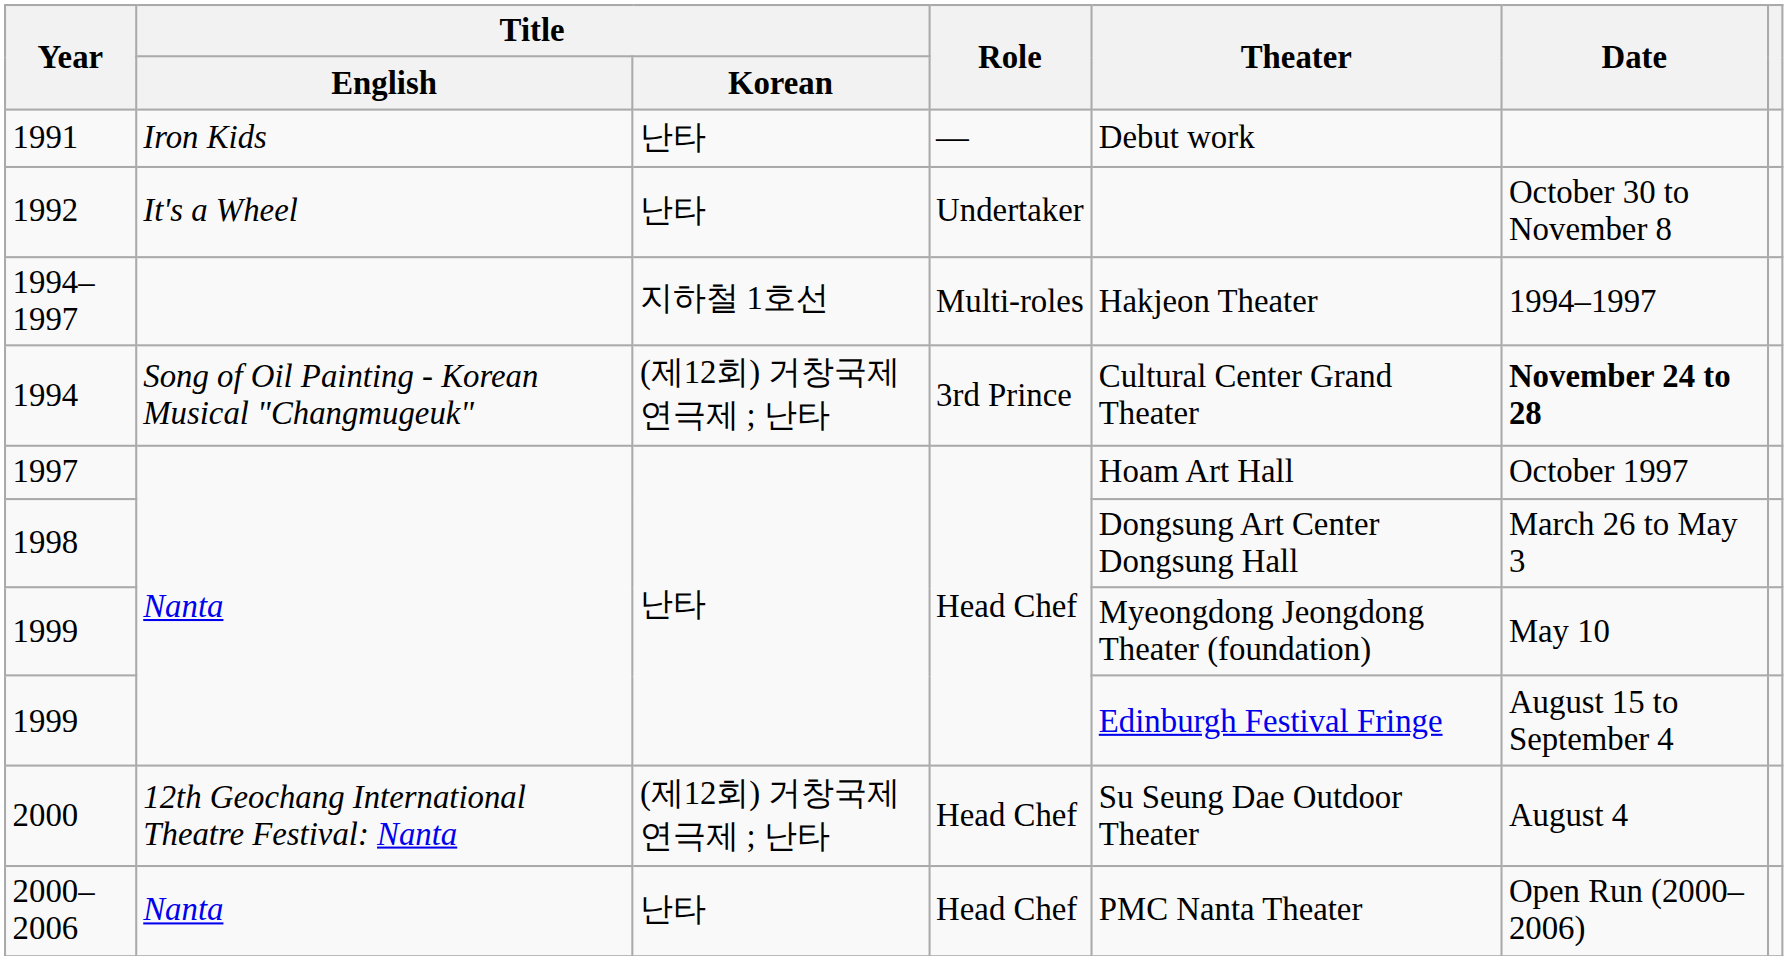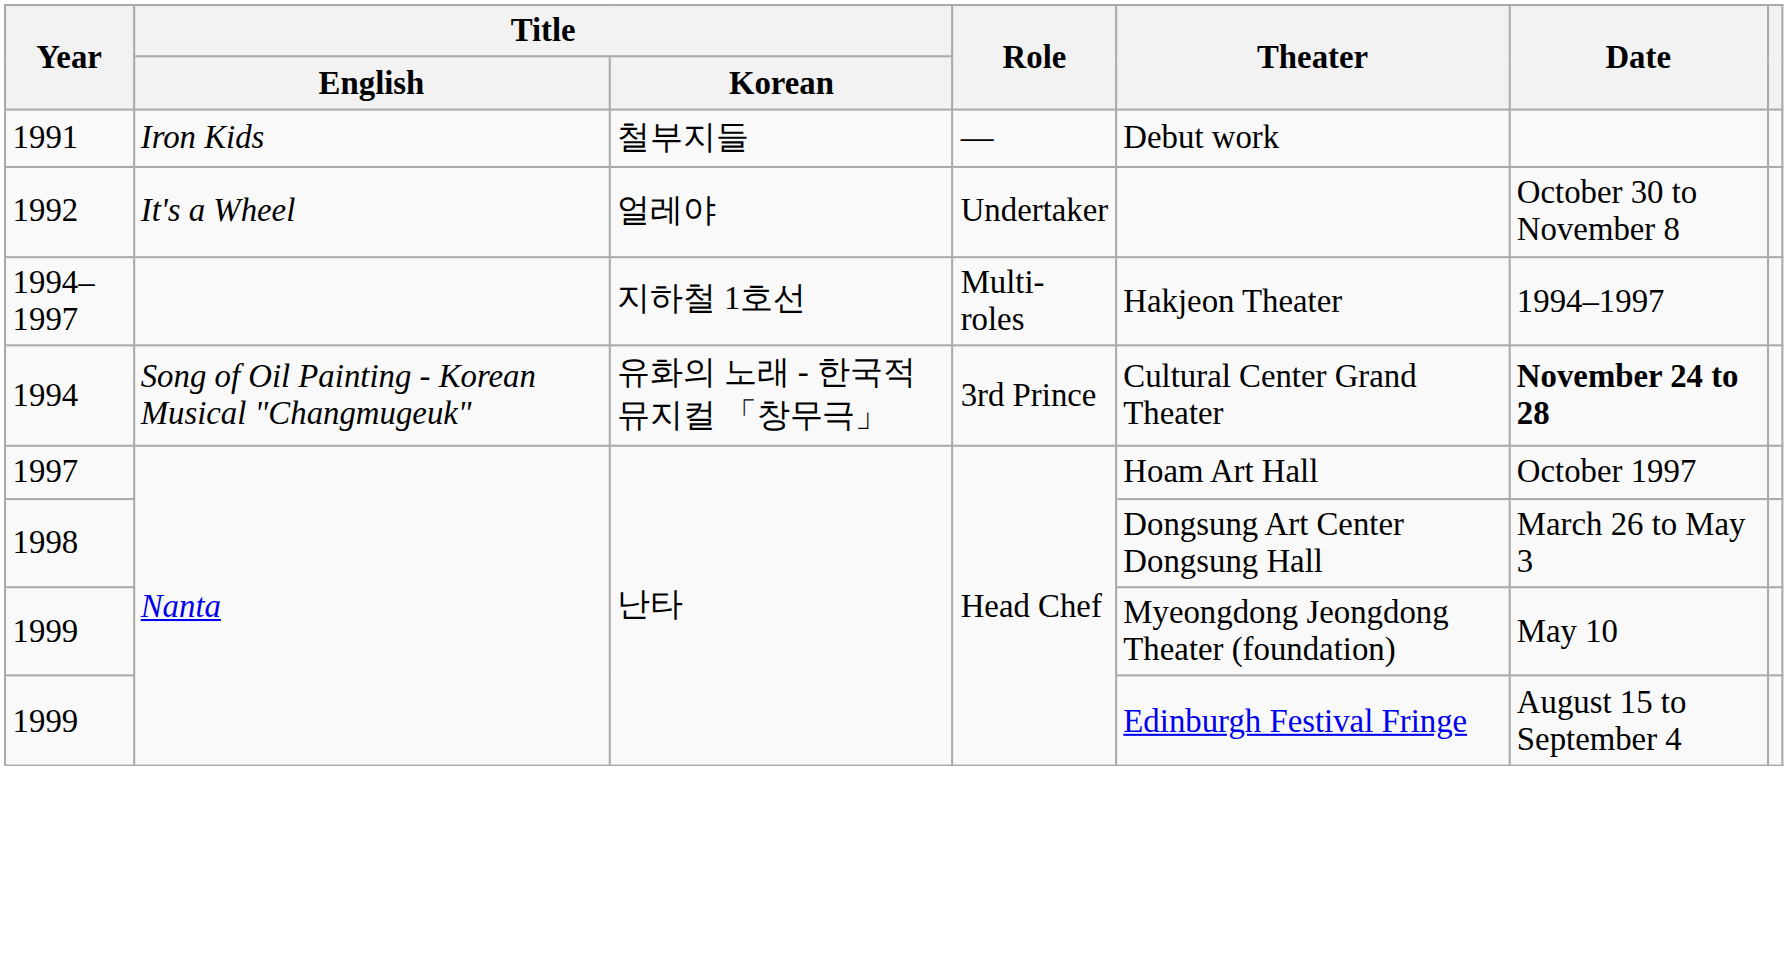1991 | Title / Korean: 난타 -> 철부지들
1992 | Title / Korean: 난타 -> 얼레야
1994 | Title / Korean: (제12회) 거창국제연극제 ; 난타 -> 유화의 노래 - 한국적 뮤지컬 「창무극」
- row: 2000 | 12th Geochang International Theatre Festival: Nanta | (제12회) 거창국제연극제 ; 난타 | Head Chef | Su Seung Dae Outdoor Theater | August 4
- row: 2000–2006 | Nanta | 난타 | Head Chef | PMC Nanta Theater | Open Run (2000–2006)
